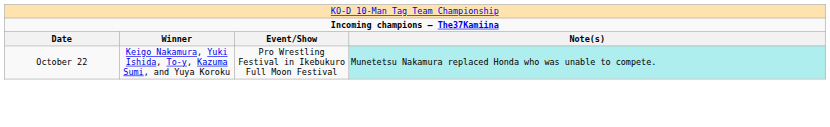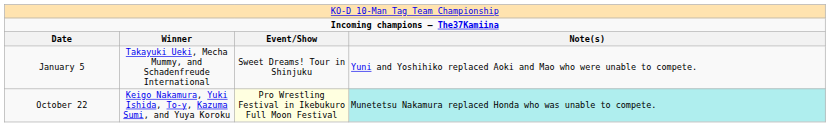+ row: January 5 | Takayuki Ueki, Mecha Mummy, and Schadenfreude International | Sweet Dreams! Tour in Shinjuku | Yuni and Yoshihiko replaced Aoki and Mao who were unable to compete.
October 22 | column 3: no background -> lightyellow background
